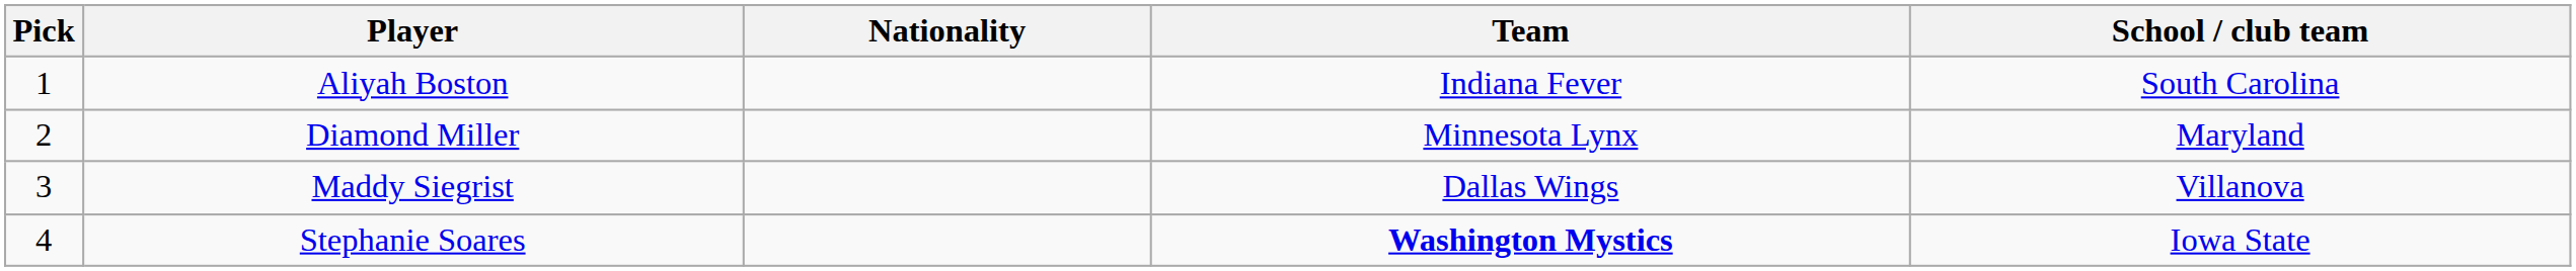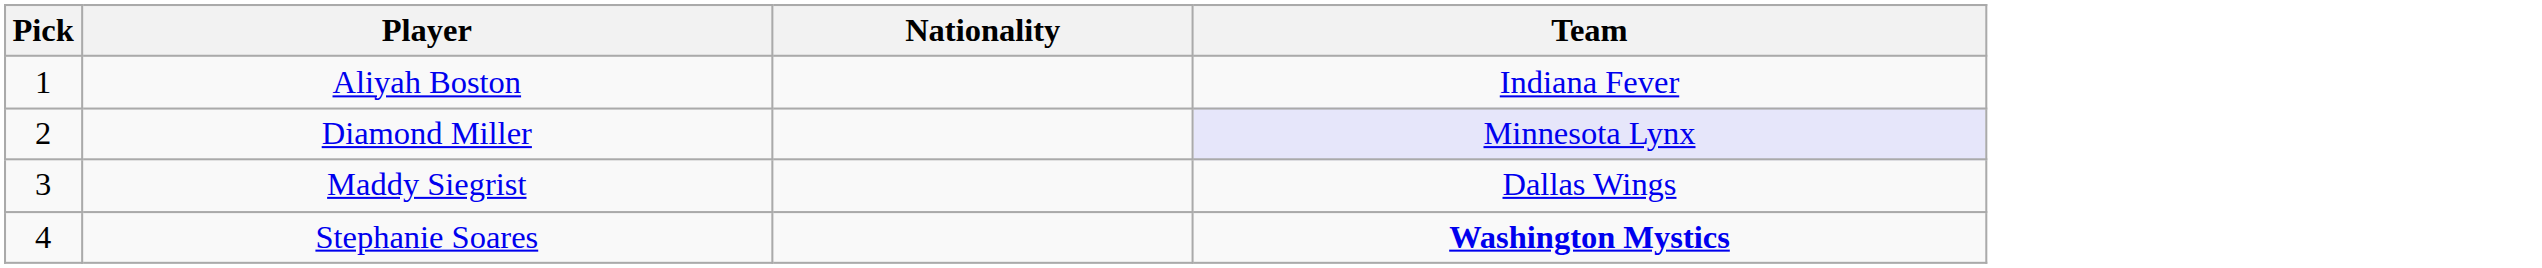- column: School / club team | South Carolina | Maryland | Villanova | Iowa State
Diamond Miller | Team: no background -> lavender background
